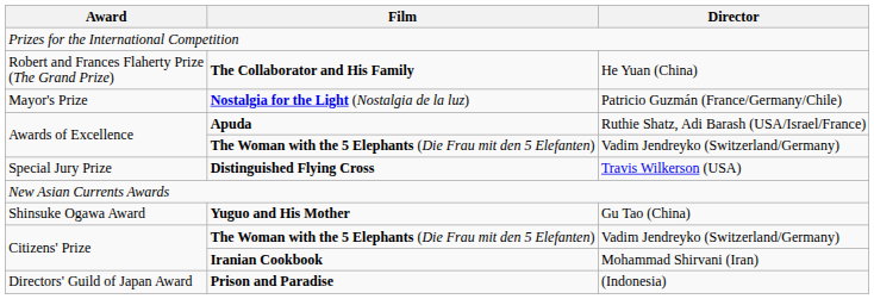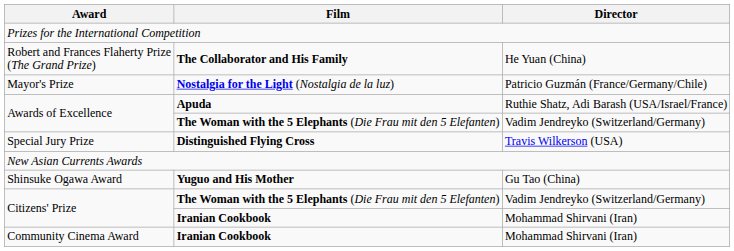+ row: Community Cinema Award | Iranian Cookbook | Mohammad Shirvani (Iran)
- row: Directors' Guild of Japan Award | Prison and Paradise | (Indonesia)
